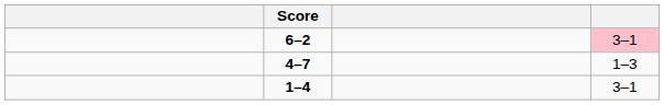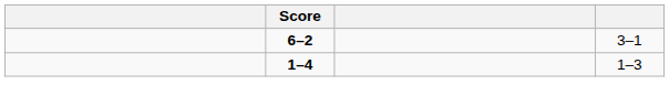6–2 | column 4: pink background -> no background
- row: 4–7 | 1–3
1–4 | column 4: 3–1 -> 1–3
